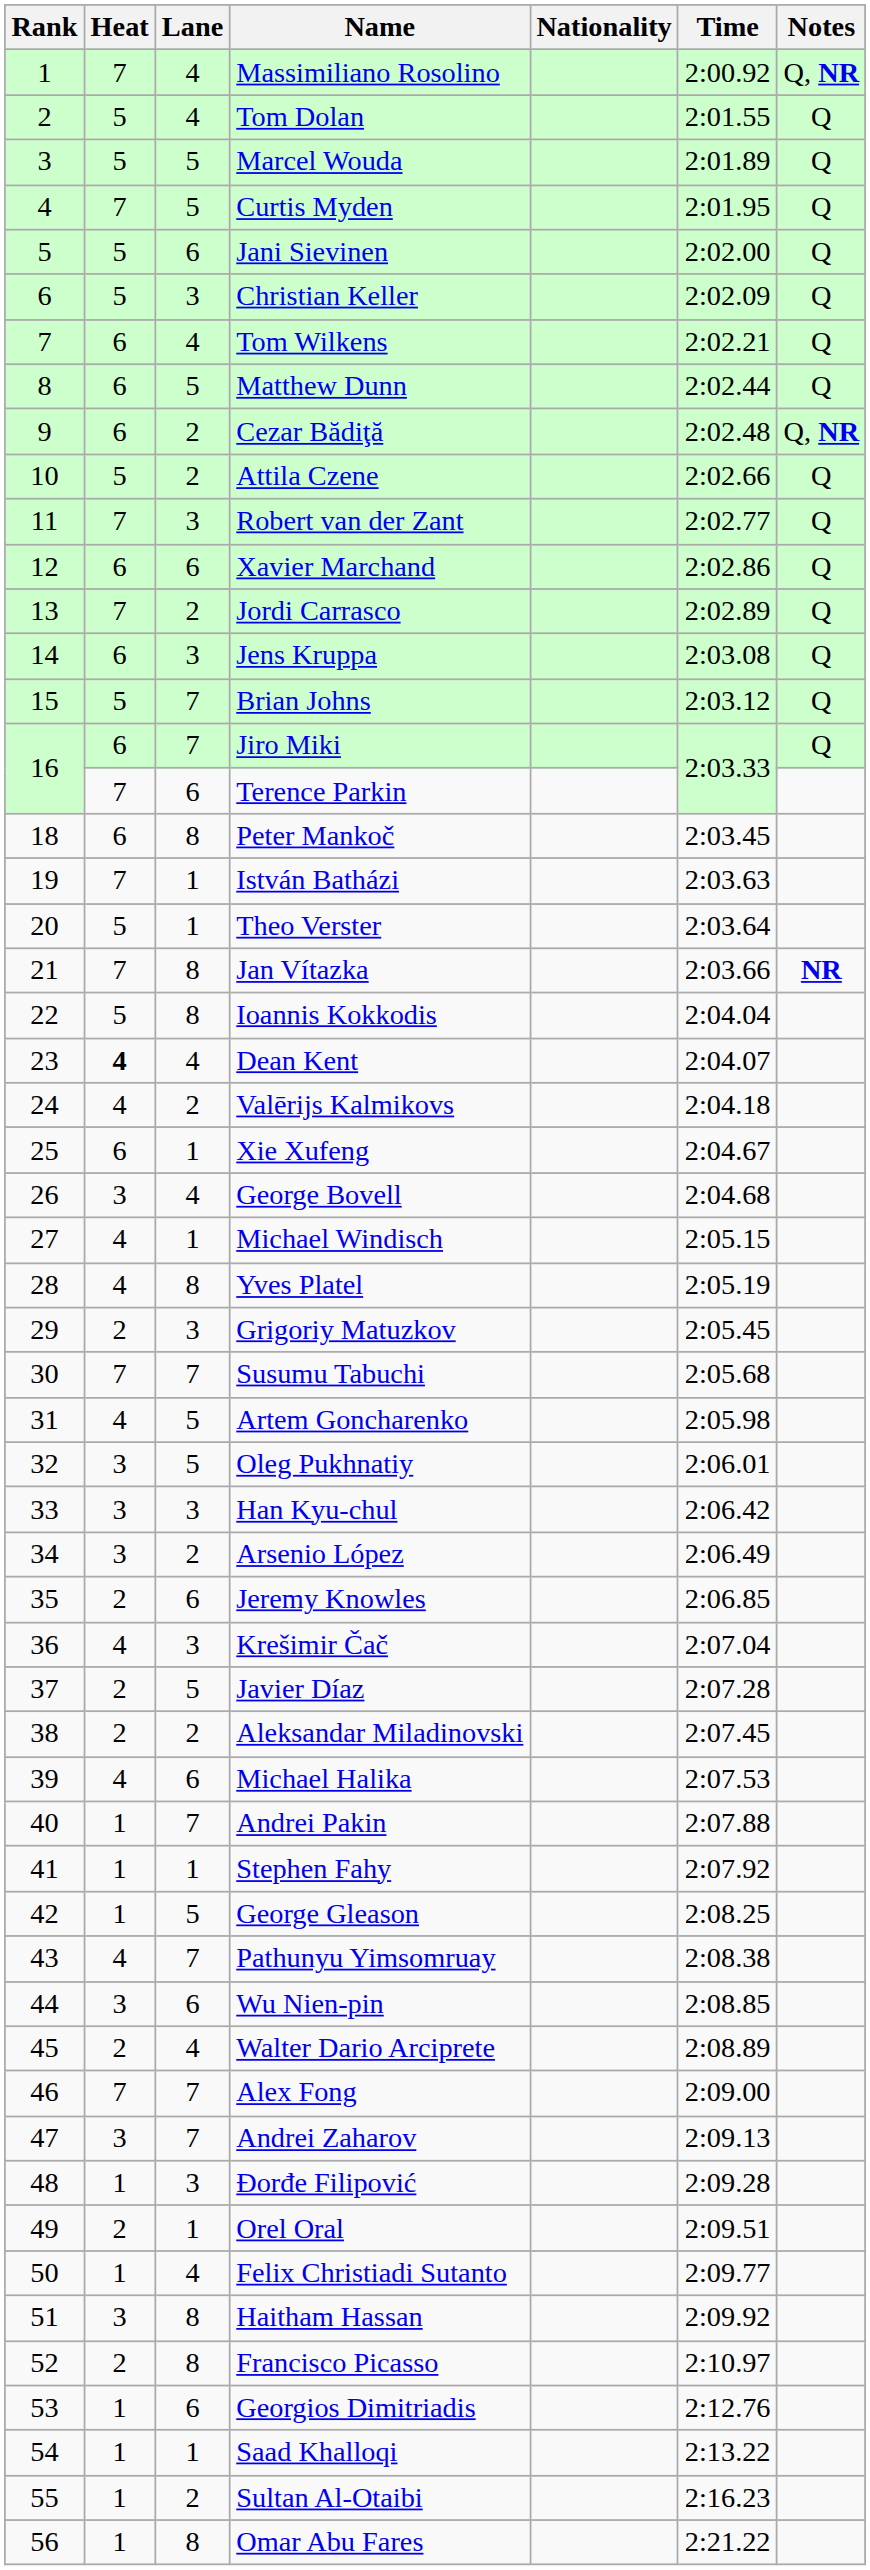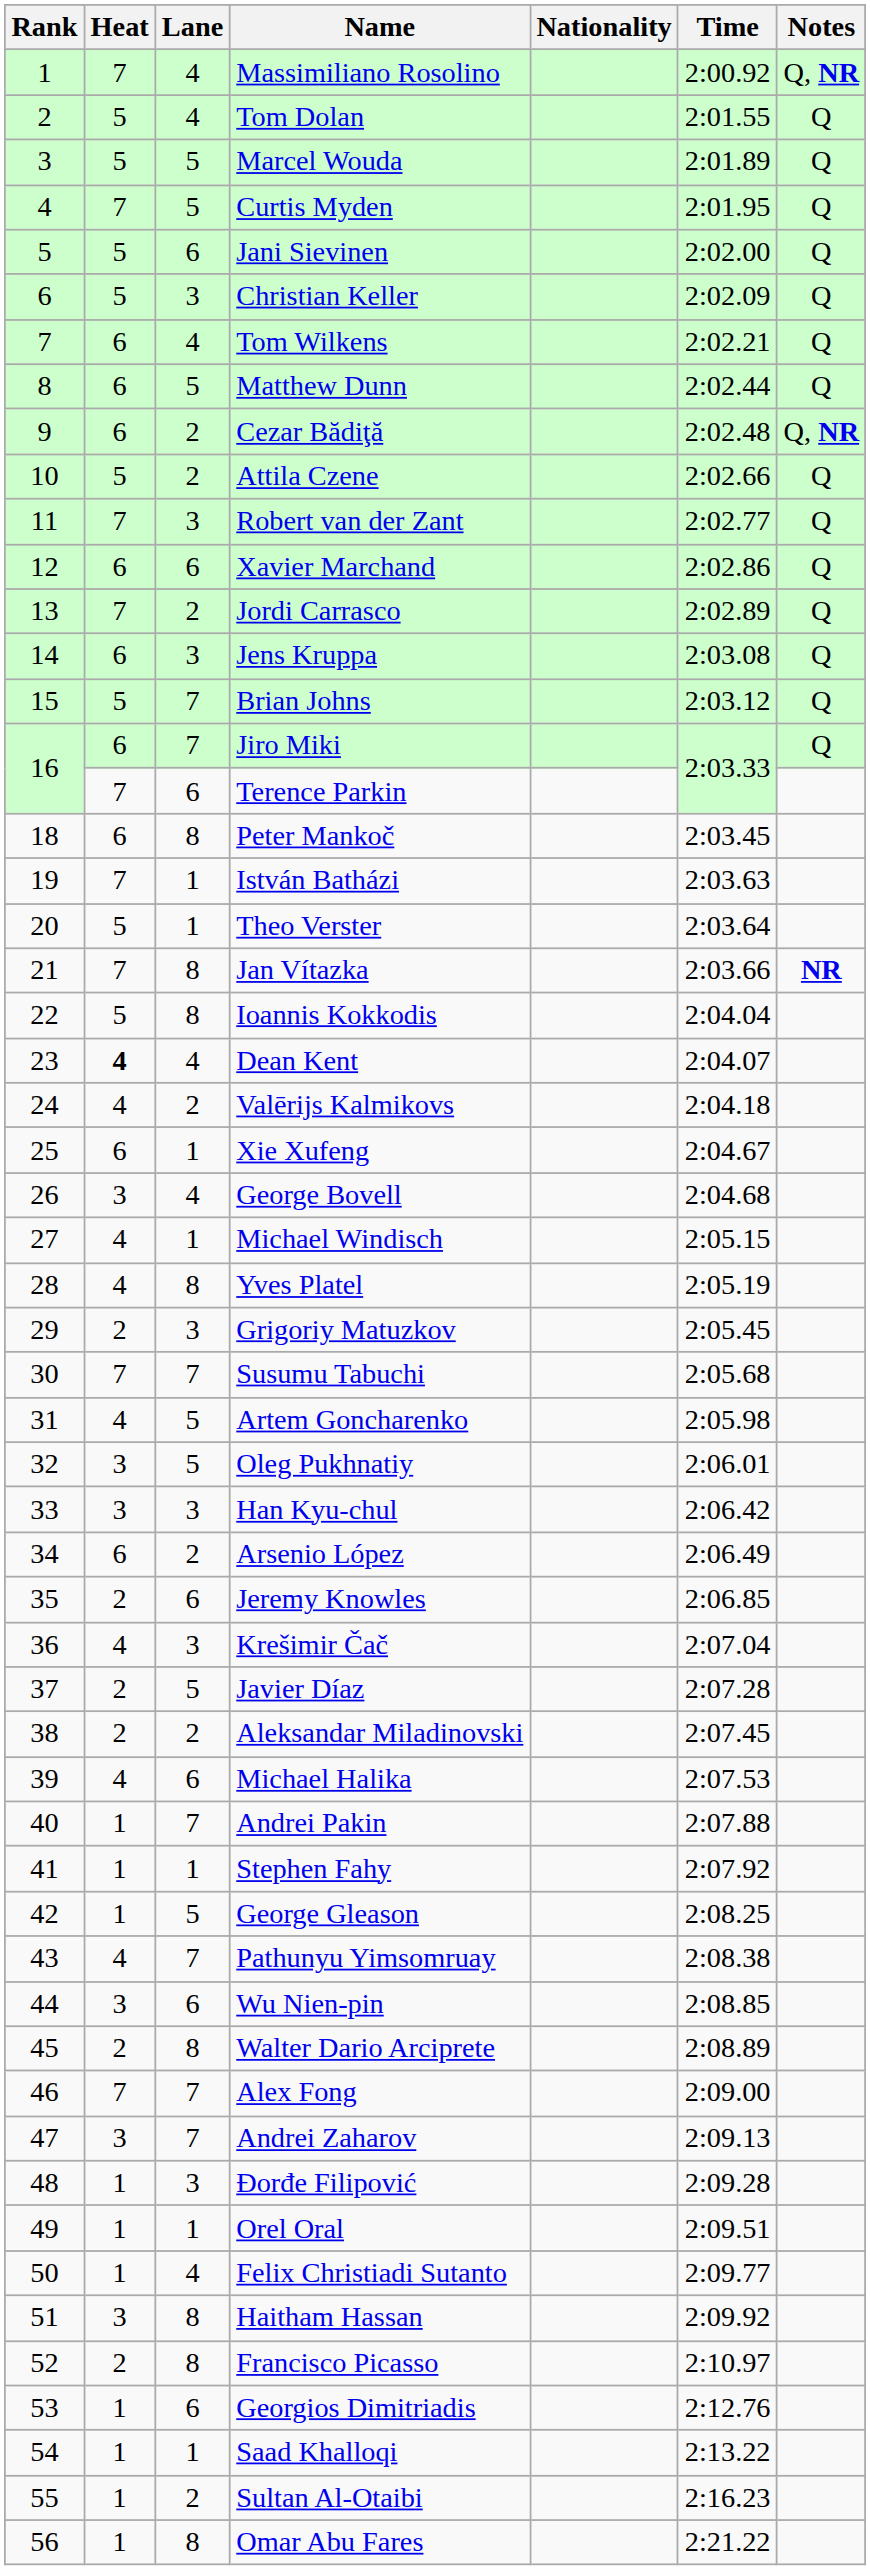Arsenio López | Heat: 3 -> 6
Walter Dario Arciprete | Lane: 4 -> 8
Orel Oral | Heat: 2 -> 1
